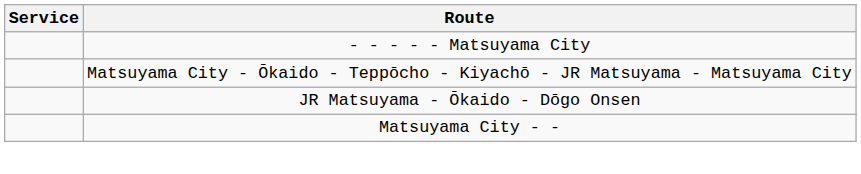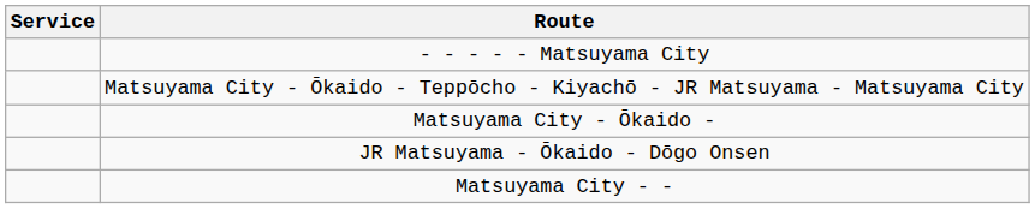+ row: Matsuyama City - Ōkaido -
